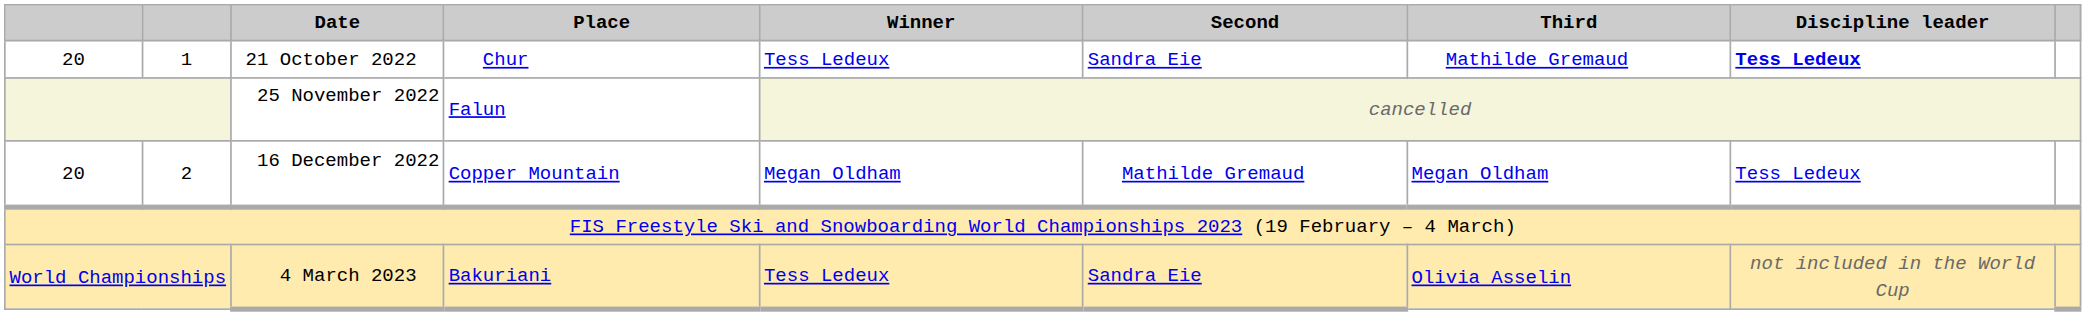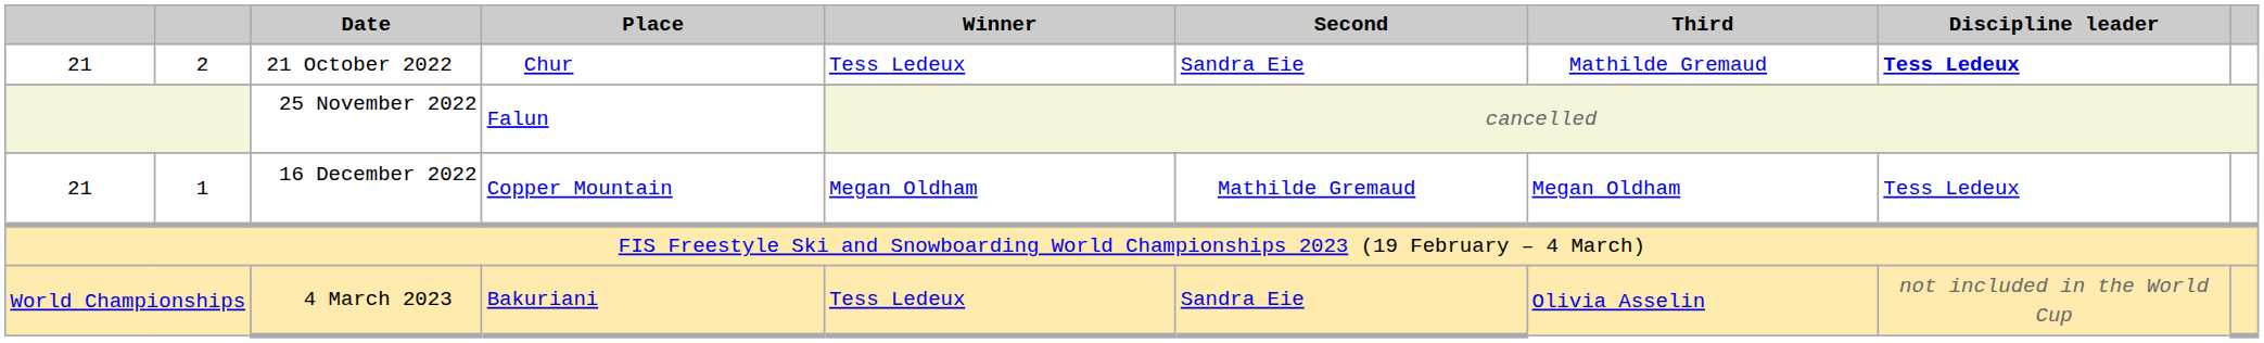21 October 2022 | column 1: 20 -> 21
21 October 2022 | column 2: 1 -> 2
16 December 2022 | column 1: 20 -> 21
16 December 2022 | column 2: 2 -> 1
